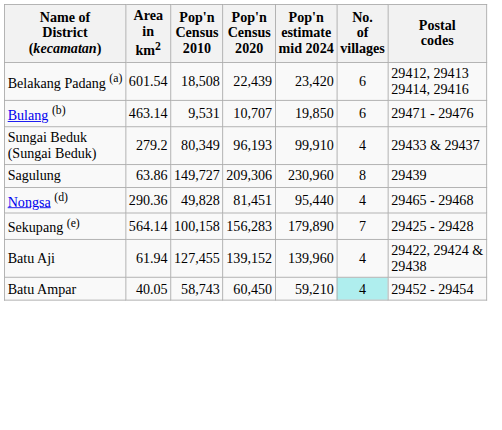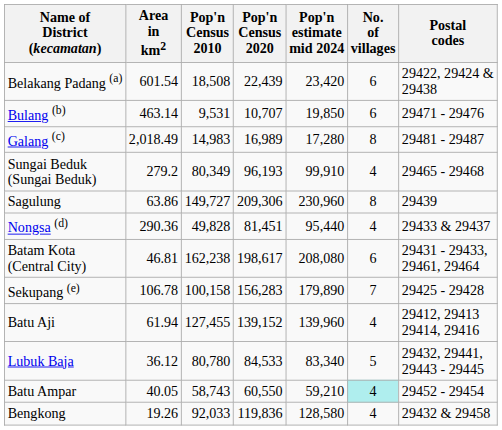Belakang Padang (a) | Postal codes: 29412, 29413 29414, 29416 -> 29422, 29424 & 29438
+ row: Galang (c) | 2,018.49 | 14,983 | 16,989 | 17,280 | 8 | 29481 - 29487
Sungai Beduk (Sungai Beduk) | Postal codes: 29433 & 29437 -> 29465 - 29468
Nongsa (d) | Postal codes: 29465 - 29468 -> 29433 & 29437
+ row: Batam Kota (Central City) | 46.81 | 162,238 | 198,617 | 208,080 | 6 | 29431 - 29433, 29461, 29464
Sekupang (e) | Area in km2: 564.14 -> 106.78
Batu Aji | Postal codes: 29422, 29424 & 29438 -> 29412, 29413 29414, 29416
+ row: Lubuk Baja | 36.12 | 80,780 | 84,533 | 83,340 | 5 | 29432, 29441, 29443 - 29445
Batu Ampar | Pop'n Census 2020: 60,450 -> 60,550
+ row: Bengkong | 19.26 | 92,033 | 119,836 | 128,580 | 4 | 29432 & 29458
